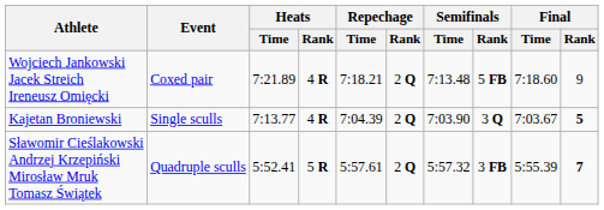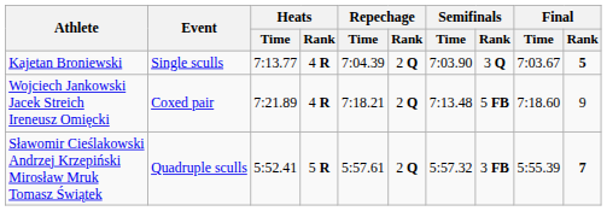rows swapped: Kajetan Broniewski <-> Wojciech Jankowski Jacek Streich Ireneusz Omięcki
